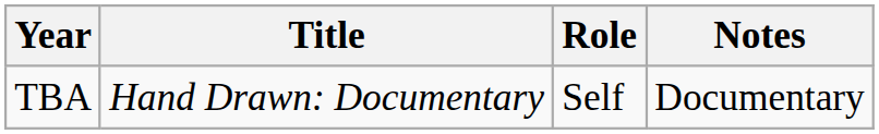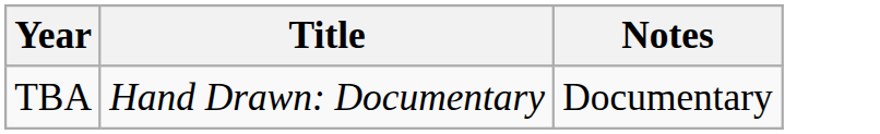- column: Role | Self
